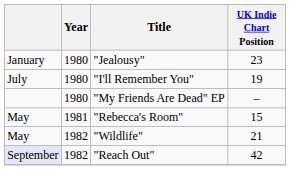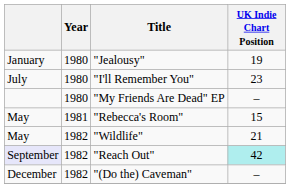"Jealousy" | UK Indie Chart Position: 23 -> 19
"I'll Remember You" | UK Indie Chart Position: 19 -> 23
"Reach Out" | UK Indie Chart Position: no background -> paleturquoise background
+ row: December | 1982 | "(Do the) Caveman" | –
